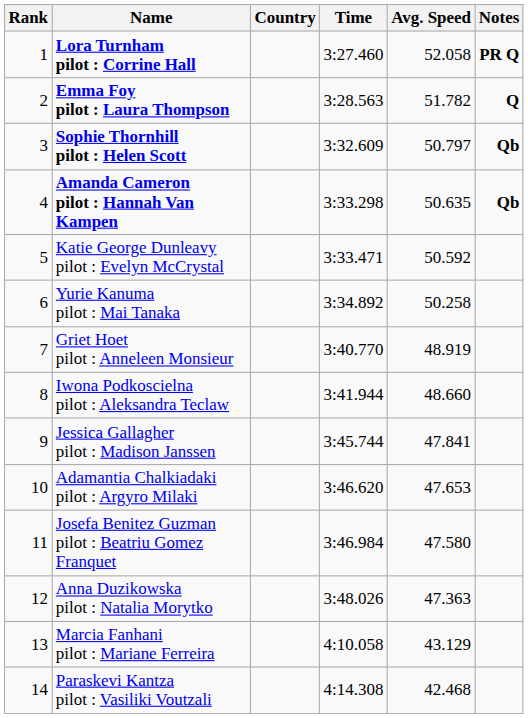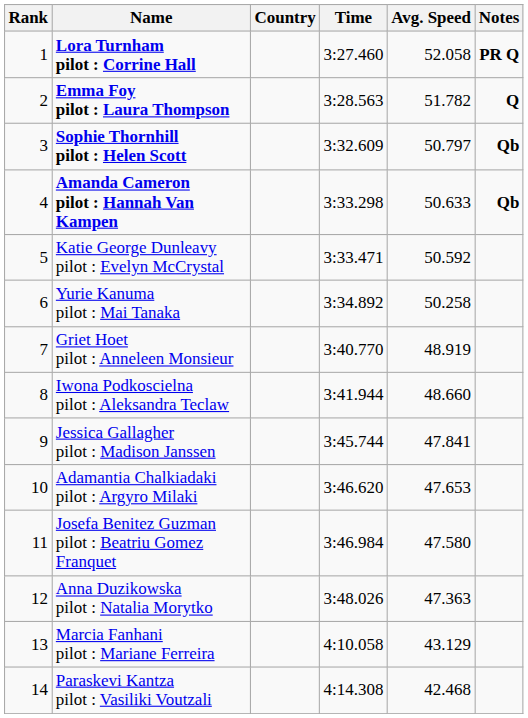Amanda Cameron pilot : Hannah Van Kampen | Avg. Speed: 50.635 -> 50.633
